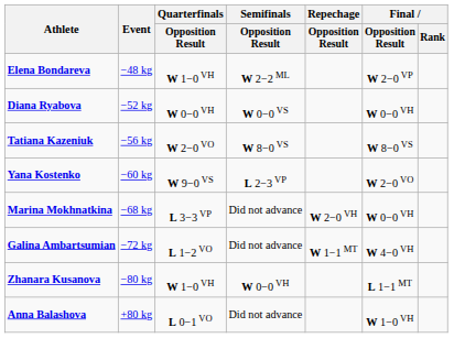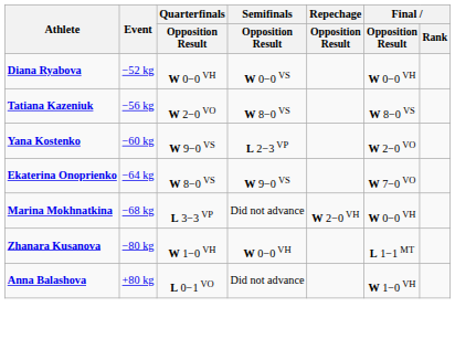- row: Elena Bondareva | −48 kg | W 1−0 VH | W 2−2 ML | W 2−0 VP
+ row: Ekaterina Onoprienko | −64 kg | W 8−0 VS | W 9−0 VS | W 7−0 VO
- row: Galina Ambartsumian | −72 kg | L 1−2 VO | Did not advance | W 1−1 MT | W 4−0 VH
